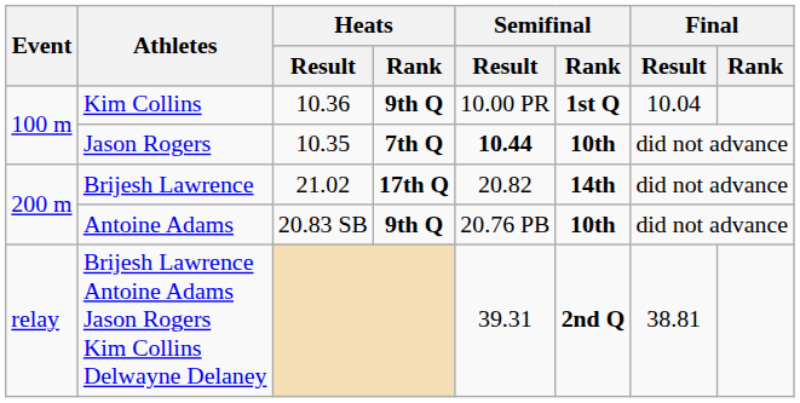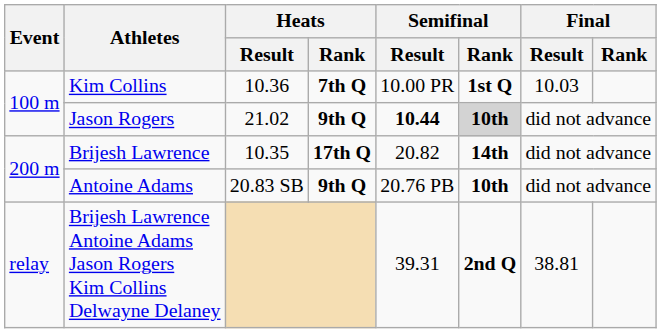Kim Collins | Heats / Rank: 9th Q -> 7th Q
Kim Collins | Final / Result: 10.04 -> 10.03
Jason Rogers | Heats / Result: 10.35 -> 21.02
Jason Rogers | Heats / Rank: 7th Q -> 9th Q
Jason Rogers | Semifinal / Rank: no background -> lightgrey background
Brijesh Lawrence | Heats / Result: 21.02 -> 10.35
